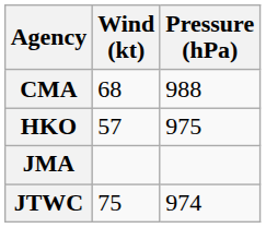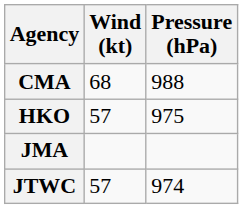JTWC | Wind (kt): 75 -> 57
